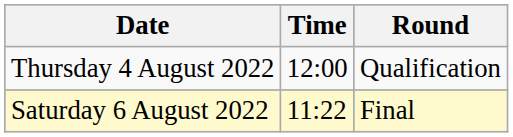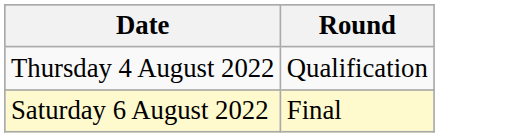- column: Time | 12:00 | 11:22
